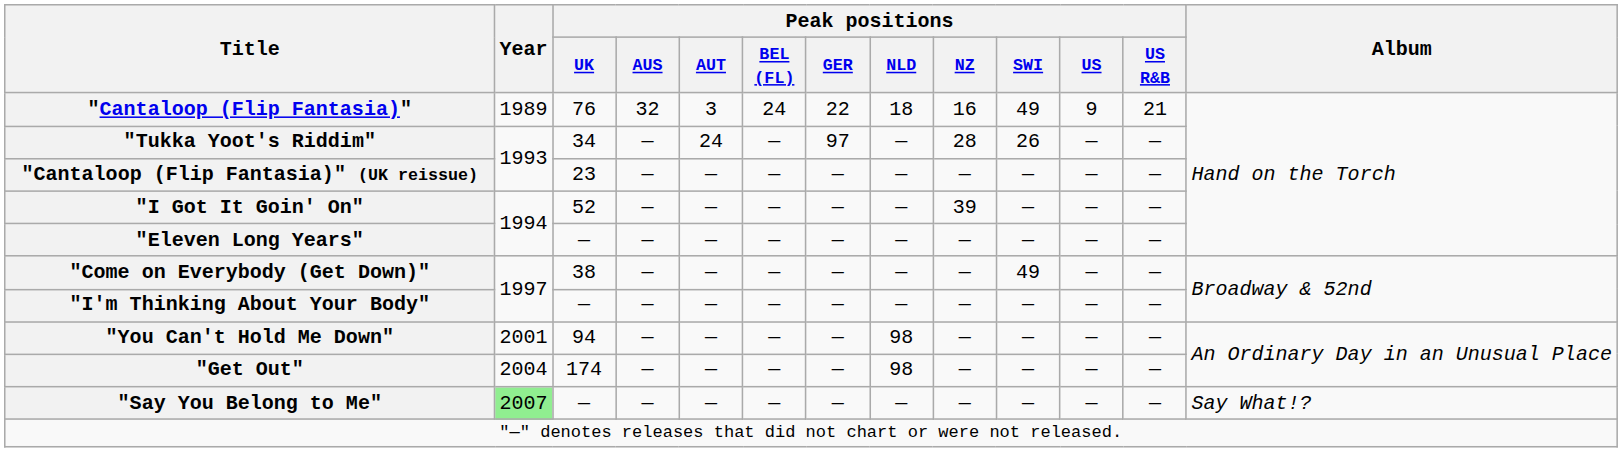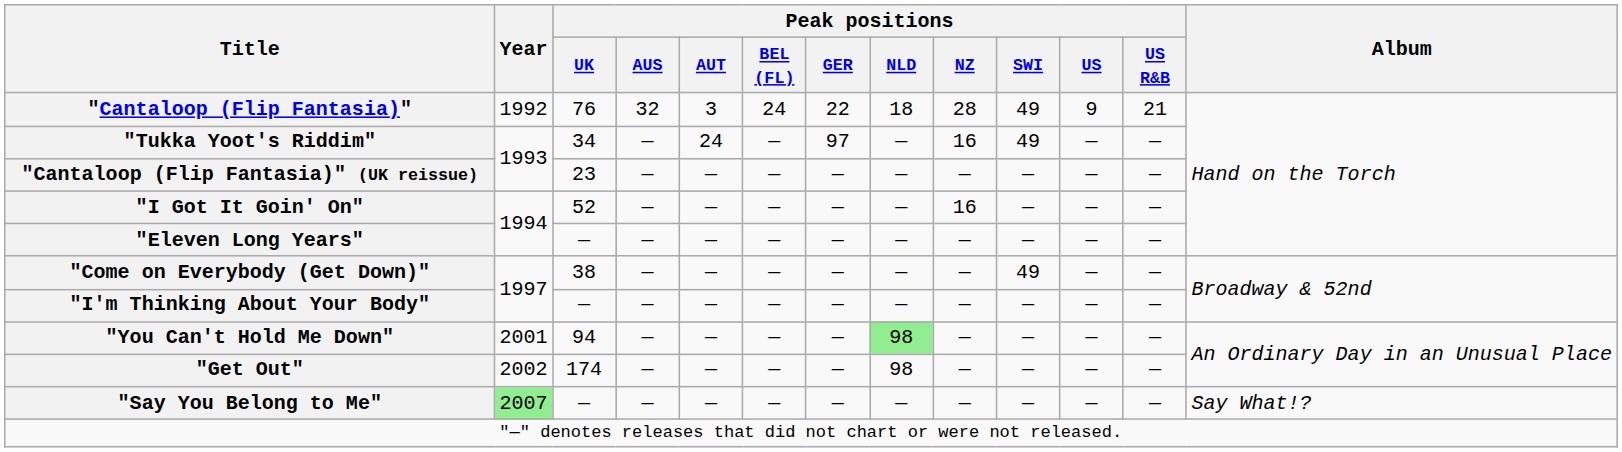"Cantaloop (Flip Fantasia)" | Year: 1989 -> 1992
"Cantaloop (Flip Fantasia)" | Peak positions / NZ: 16 -> 28
"Tukka Yoot's Riddim" | Peak positions / NZ: 28 -> 16
"Tukka Yoot's Riddim" | Peak positions / SWI: 26 -> 49
"I Got It Goin' On" | Peak positions / NZ: 39 -> 16
"You Can't Hold Me Down" | Peak positions / NLD: no background -> lightgreen background
"Get Out" | Year: 2004 -> 2002
